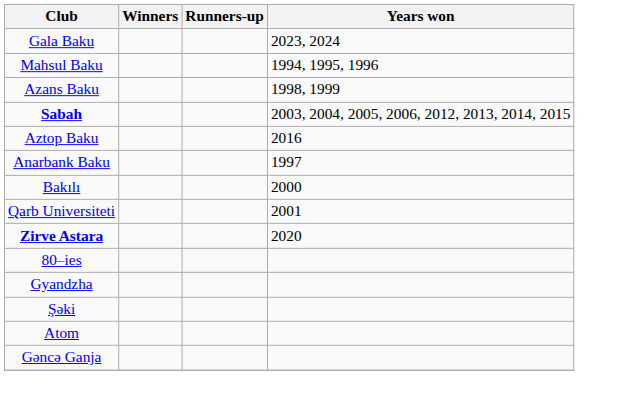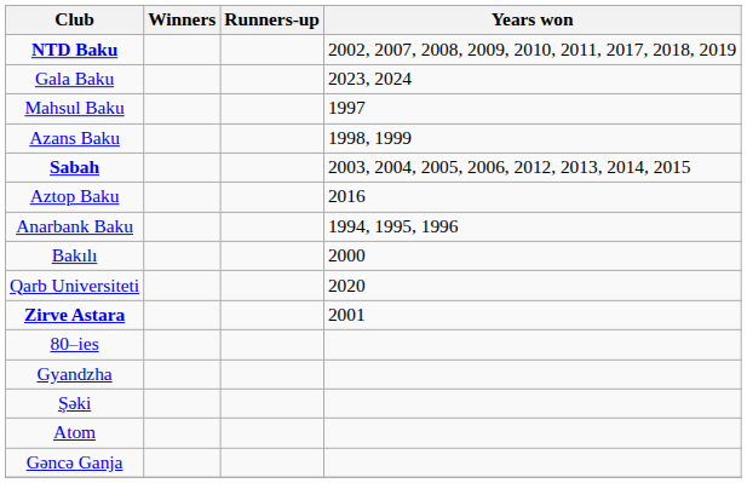+ row: NTD Baku | 2002, 2007, 2008, 2009, 2010, 2011, 2017, 2018, 2019
Mahsul Baku | Years won: 1994, 1995, 1996 -> 1997
Anarbank Baku | Years won: 1997 -> 1994, 1995, 1996
Qarb Universiteti | Years won: 2001 -> 2020
Zirve Astara | Years won: 2020 -> 2001
